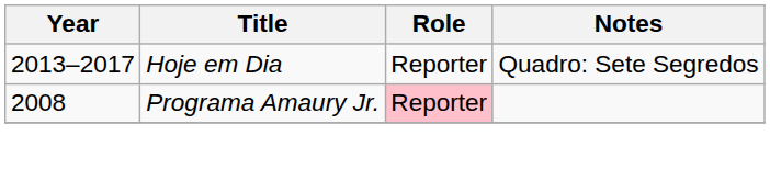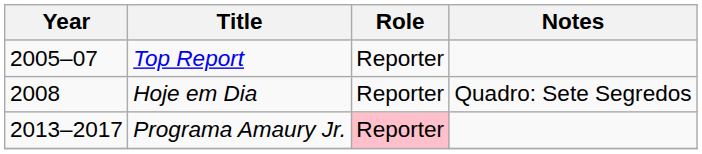+ row: 2005–07 | Top Report | Reporter
Hoje em Dia | Year: 2013–2017 -> 2008
Programa Amaury Jr. | Year: 2008 -> 2013–2017
